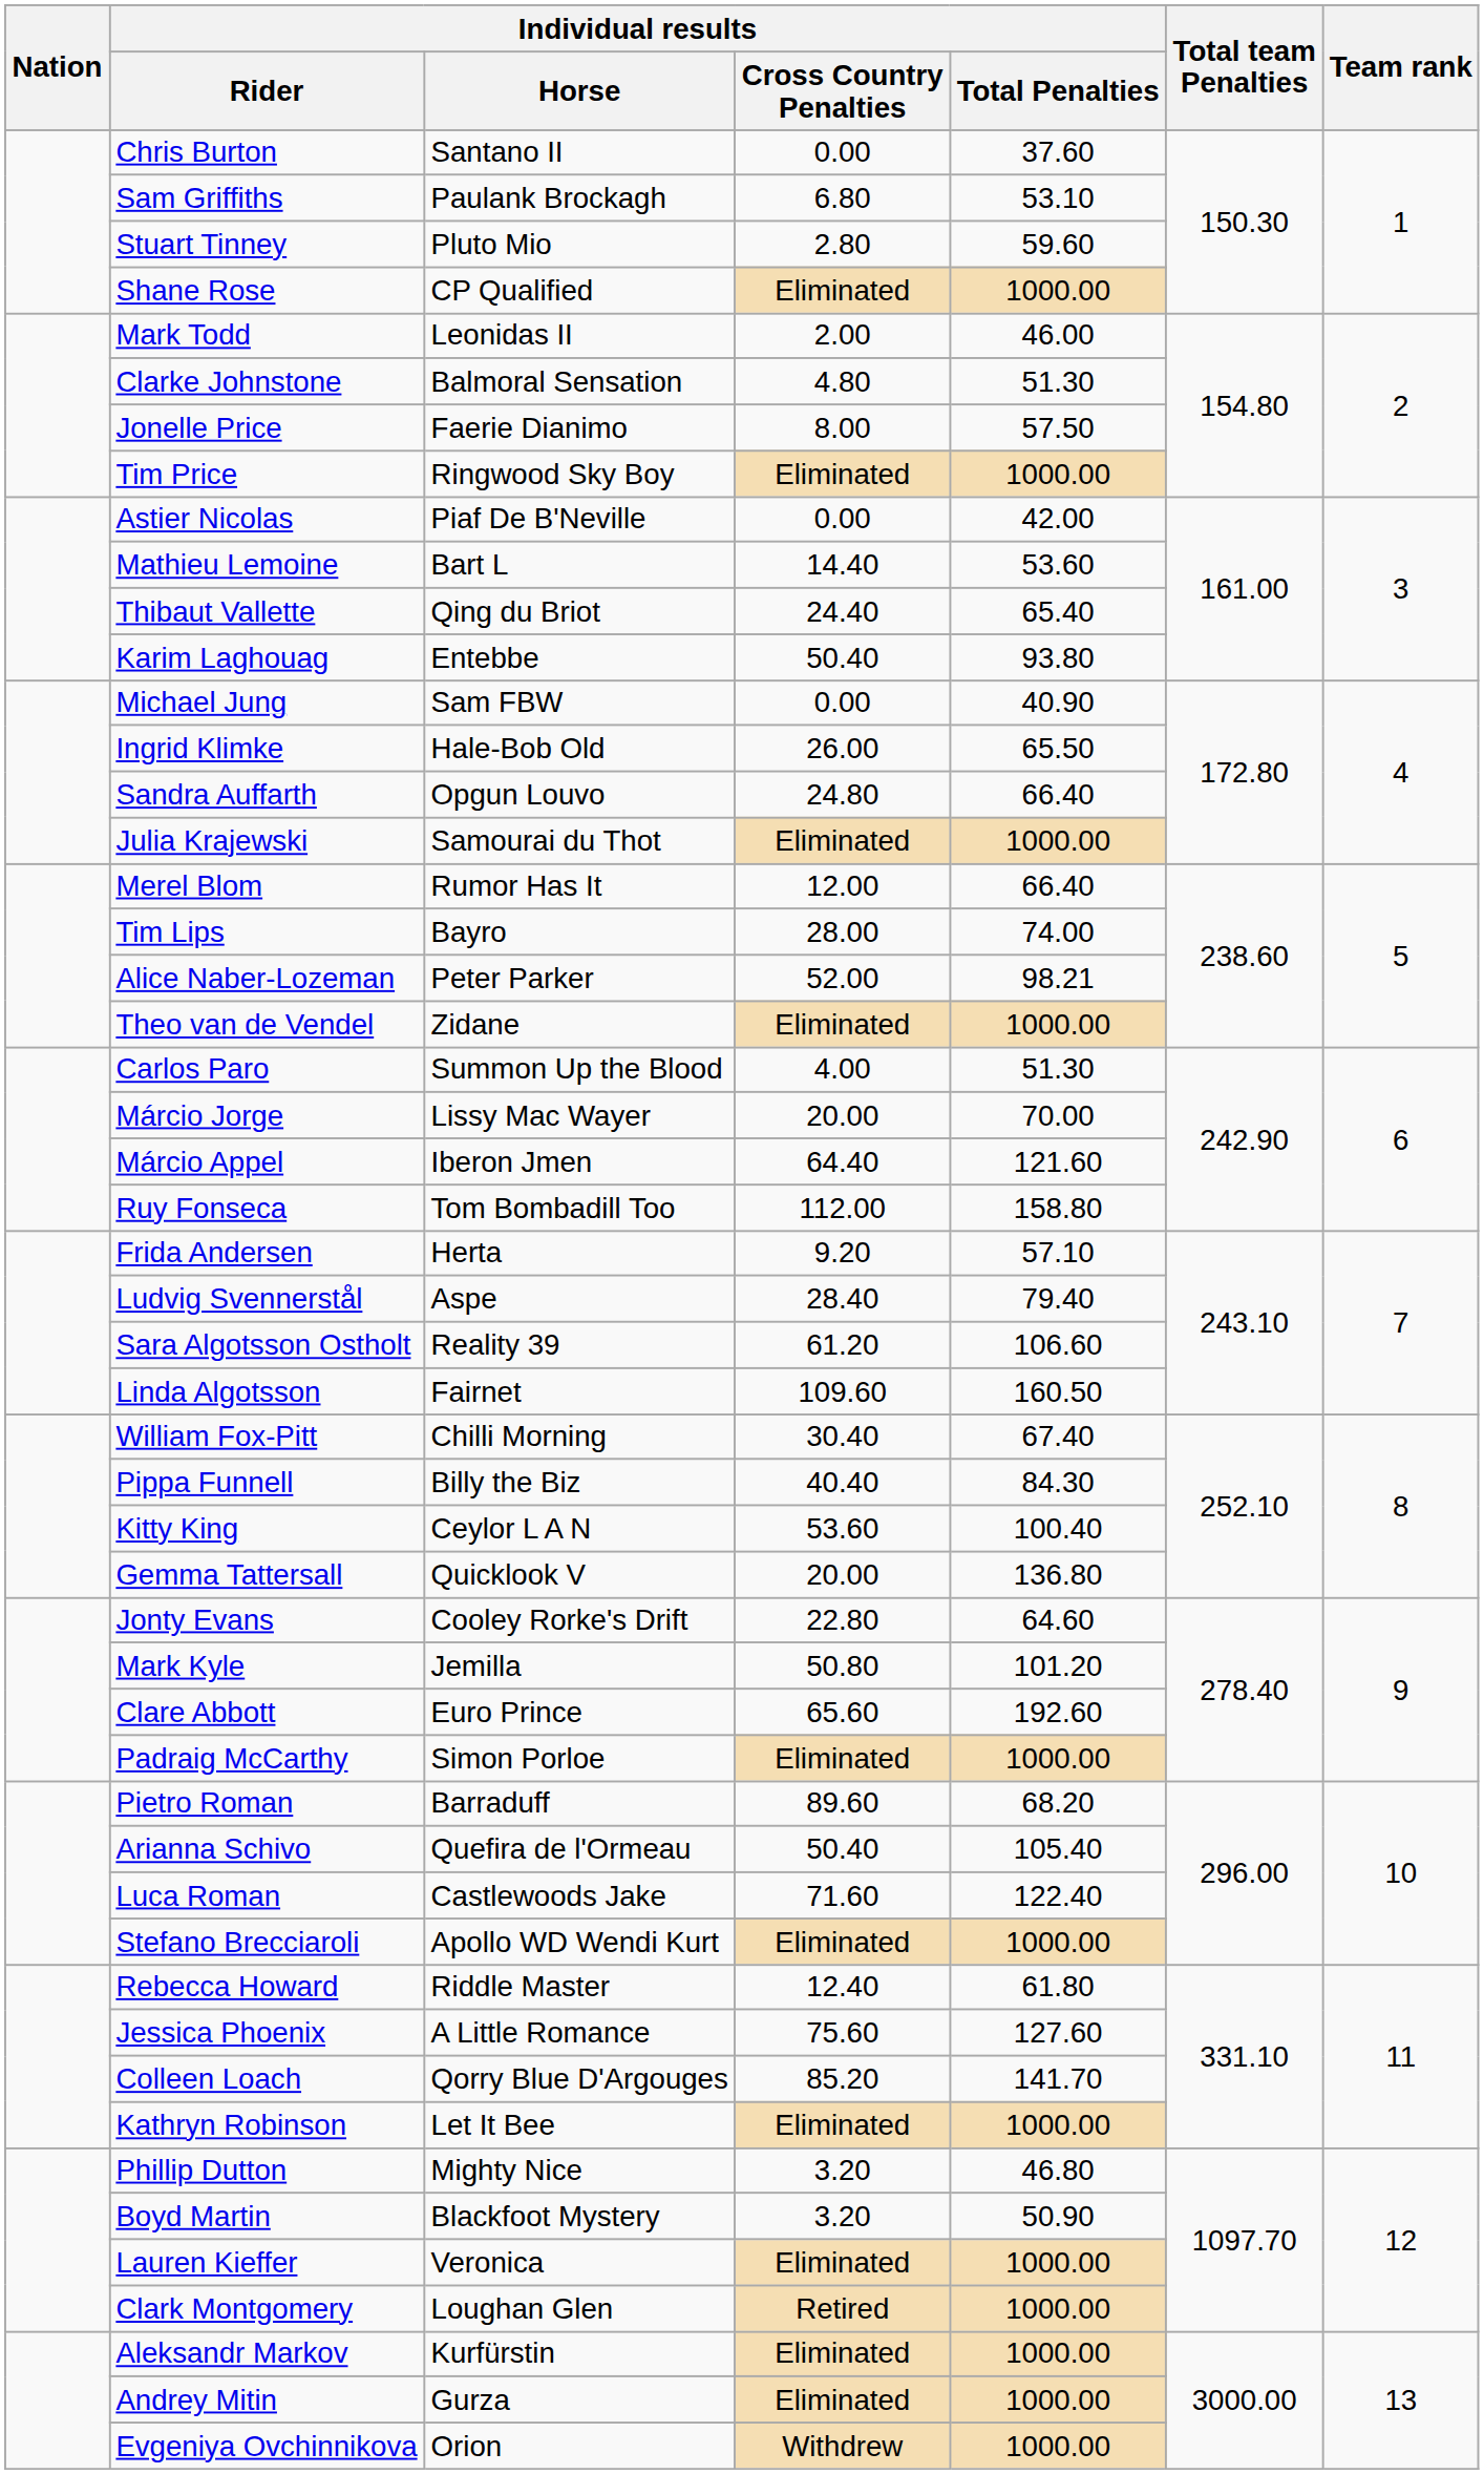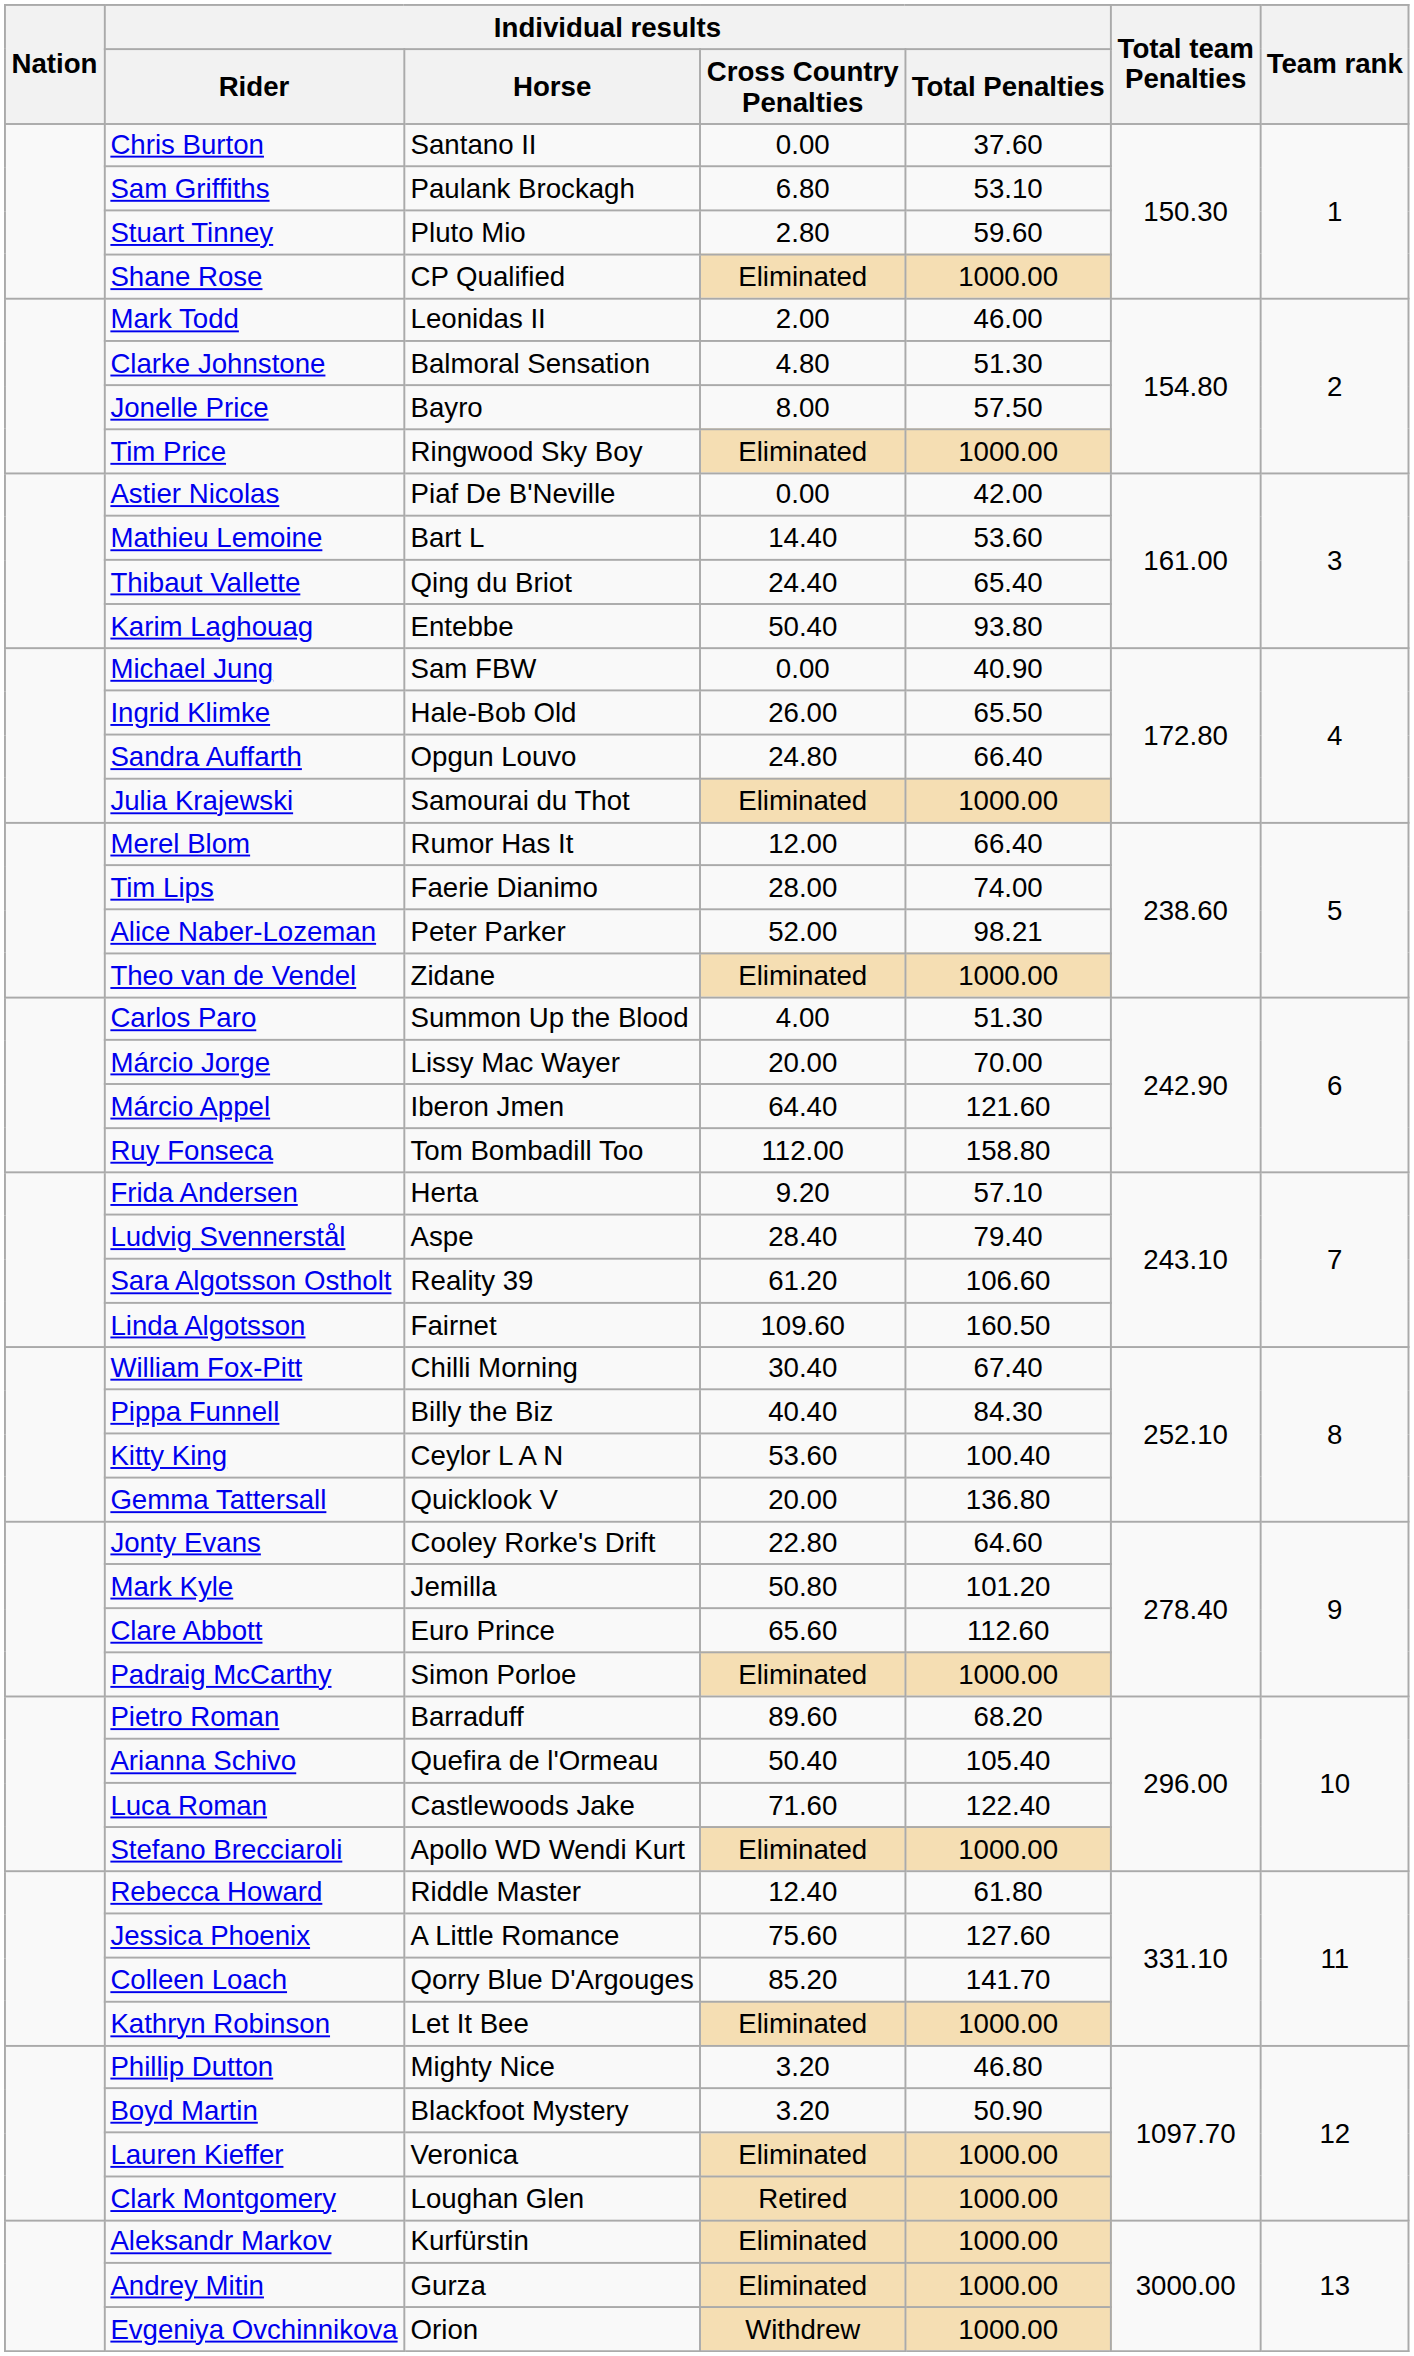Jonelle Price | Individual results / Horse: Faerie Dianimo -> Bayro
Tim Lips | Individual results / Horse: Bayro -> Faerie Dianimo
Clare Abbott | Individual results / Total Penalties: 192.60 -> 112.60
